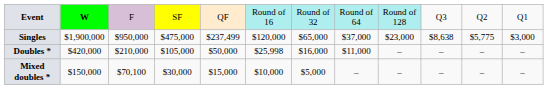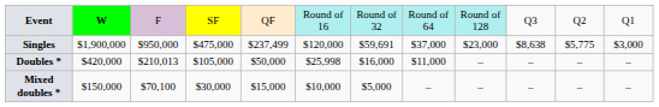Singles | column 7: $65,000 -> $59,691
Doubles * | column 3: $210,000 -> $210,013
